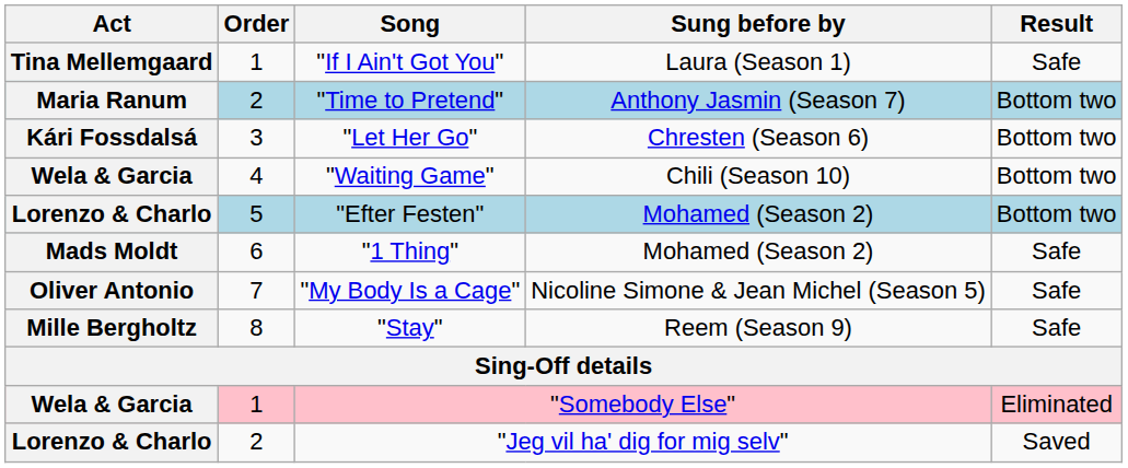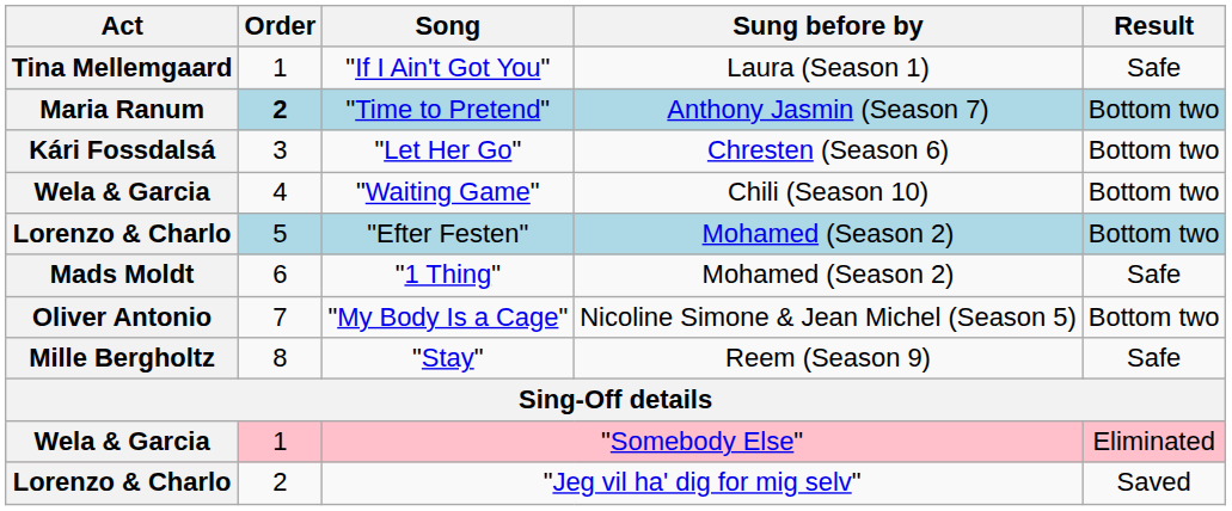"Time to Pretend" | Order: normal -> bold
"My Body Is a Cage" | Result: Safe -> Bottom two
